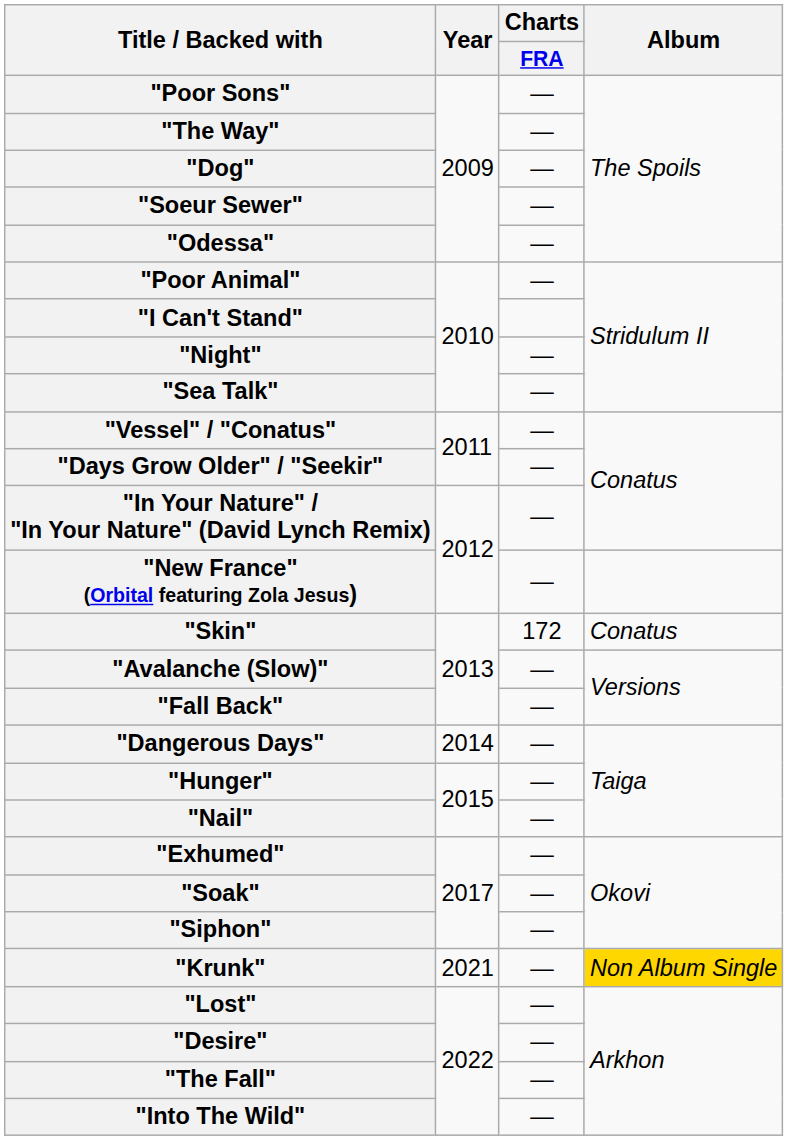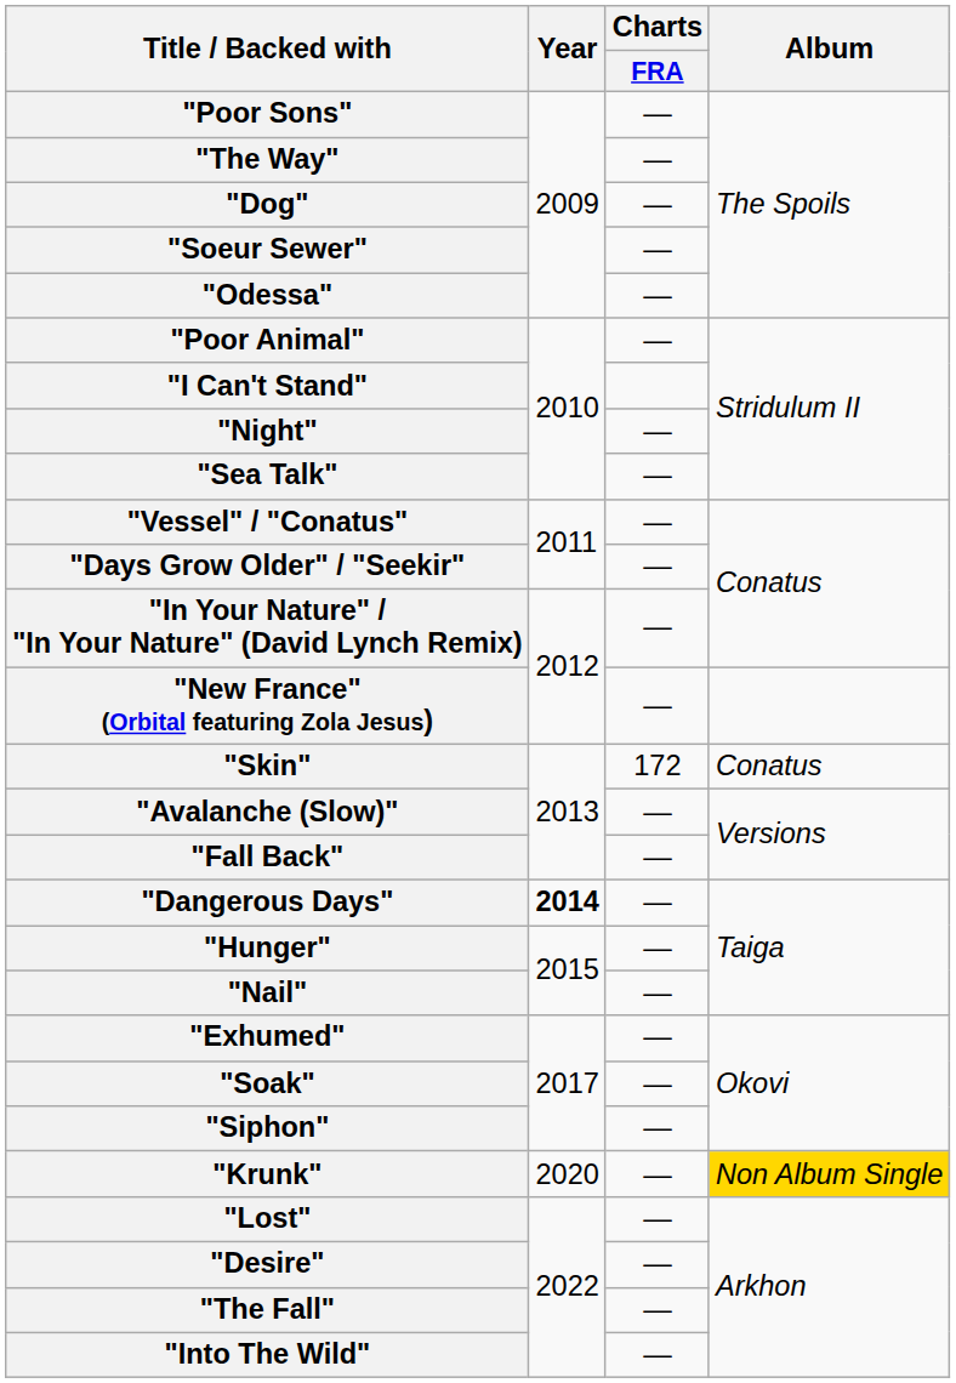"Dangerous Days" | Year: normal -> bold
"Krunk" | Year: 2021 -> 2020
